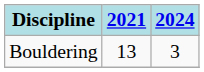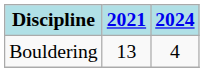Bouldering | 2024: 3 -> 4
